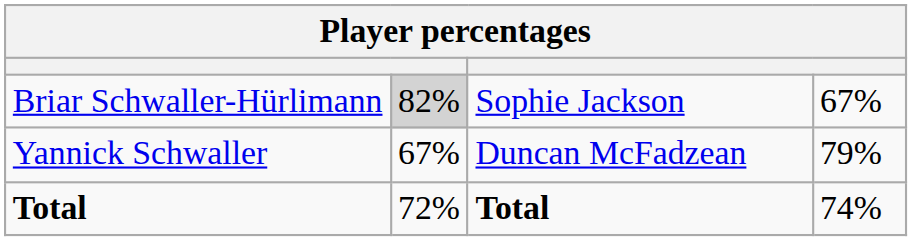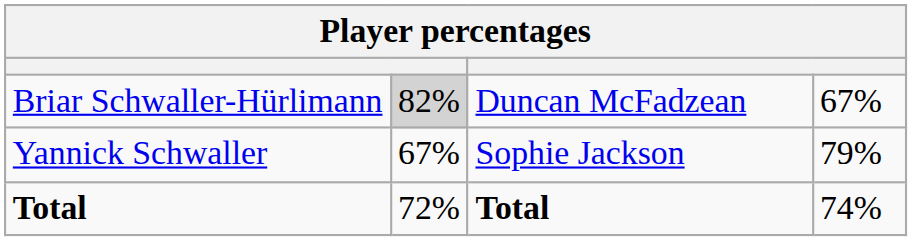Briar Schwaller-Hürlimann | column 3: Sophie Jackson -> Duncan McFadzean
Yannick Schwaller | column 3: Duncan McFadzean -> Sophie Jackson
